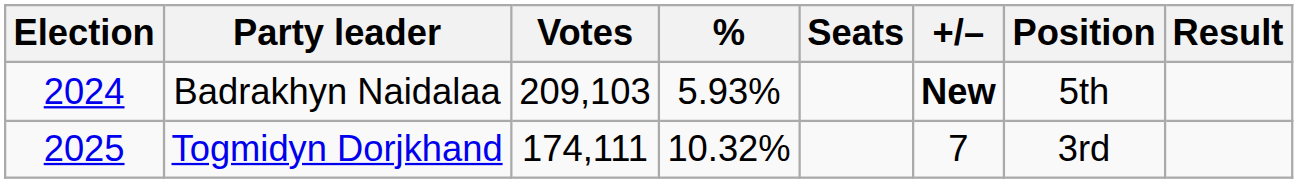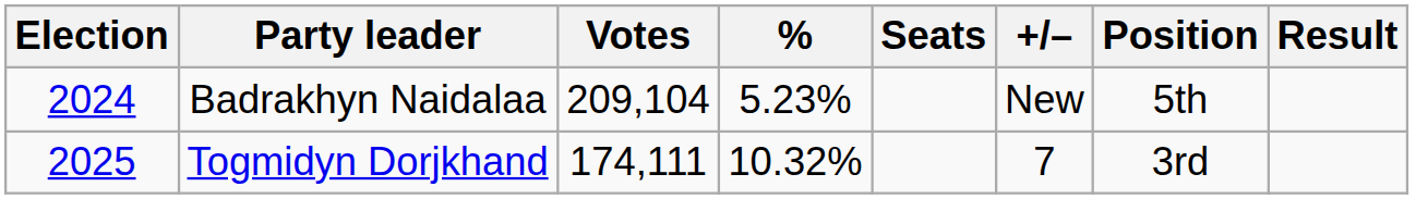Badrakhyn Naidalaa | Votes: 209,103 -> 209,104
Badrakhyn Naidalaa | %: 5.93% -> 5.23%
Badrakhyn Naidalaa | +/–: bold -> normal
